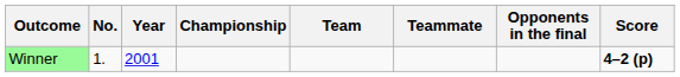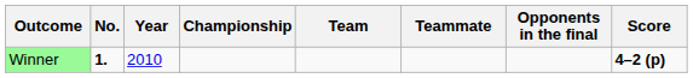Winner | No.: normal -> bold
Winner | Year: 2001 -> 2010
